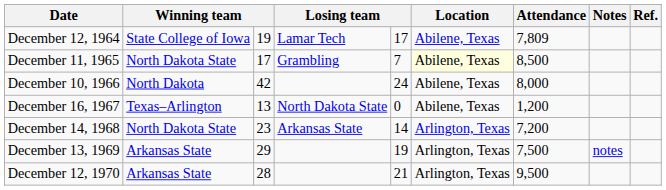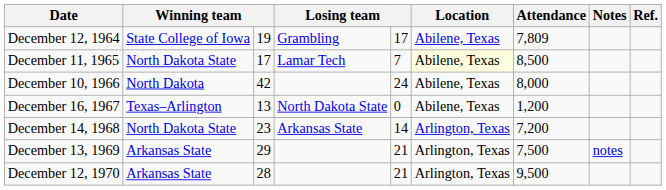December 12, 1964 | column 4: Lamar Tech -> Grambling
December 11, 1965 | column 4: Grambling -> Lamar Tech
December 13, 1969 | column 5: 19 -> 21
